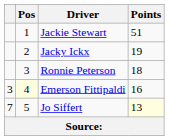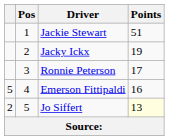Ronnie Peterson | Points: 18 -> 17
Emerson Fittipaldi | column 1: 3 -> 5
Emerson Fittipaldi | Pos: lightyellow background -> no background
Jo Siffert | column 1: 7 -> 2
